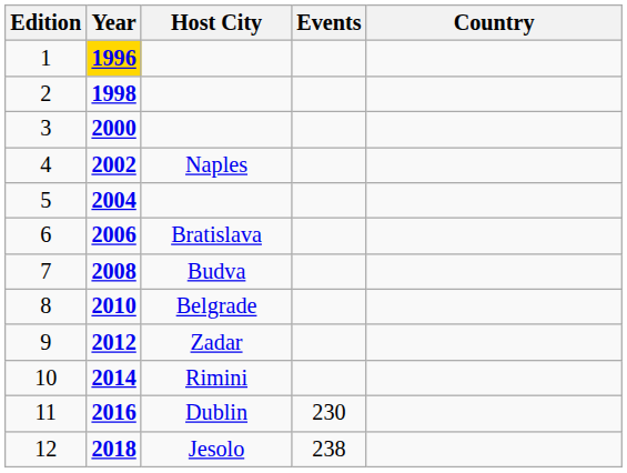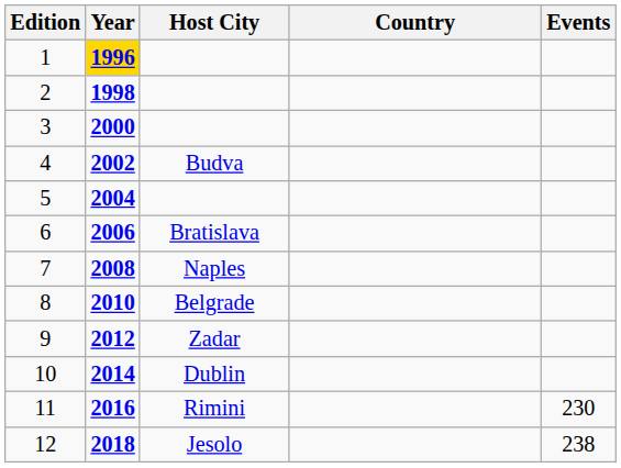columns swapped: Country <-> Events
4 | Host City: Naples -> Budva
7 | Host City: Budva -> Naples
10 | Host City: Rimini -> Dublin
11 | Host City: Dublin -> Rimini
